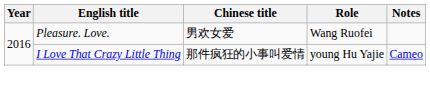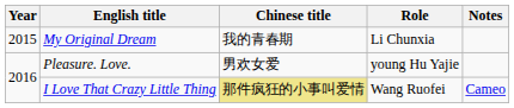+ row: 2015 | My Original Dream | 我的青春期 | Li Chunxia
Pleasure. Love. | Role: Wang Ruofei -> young Hu Yajie
I Love That Crazy Little Thing | Chinese title: no background -> khaki background
I Love That Crazy Little Thing | Role: young Hu Yajie -> Wang Ruofei
